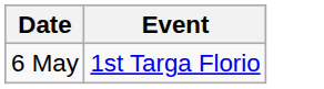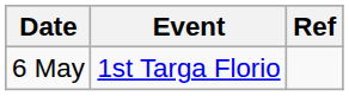+ column: Ref
